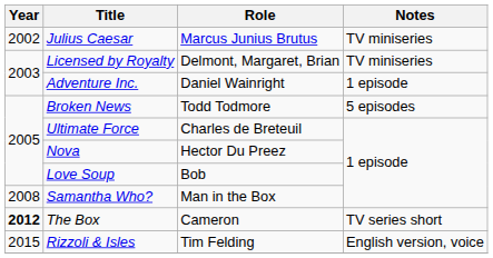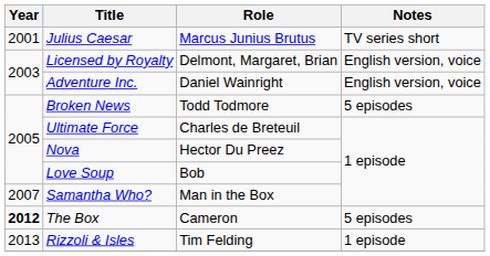Julius Caesar | Year: 2002 -> 2001
Julius Caesar | Notes: TV miniseries -> TV series short
Licensed by Royalty | Notes: TV miniseries -> English version, voice
Adventure Inc. | Notes: 1 episode -> English version, voice
Samantha Who? | Year: 2008 -> 2007
The Box | Notes: TV series short -> 5 episodes
Rizzoli & Isles | Year: 2015 -> 2013
Rizzoli & Isles | Notes: English version, voice -> 1 episode
